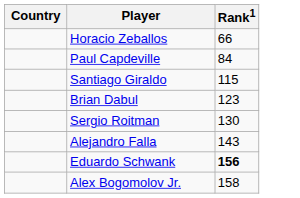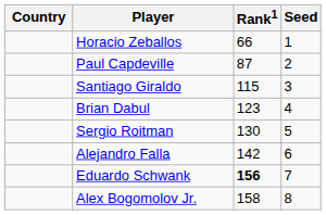+ column: Seed | 1 | 2 | 3 | 4 | 5 | 6 | 7 | 8
Paul Capdeville | Rank1: 84 -> 87
Alejandro Falla | Rank1: 143 -> 142
